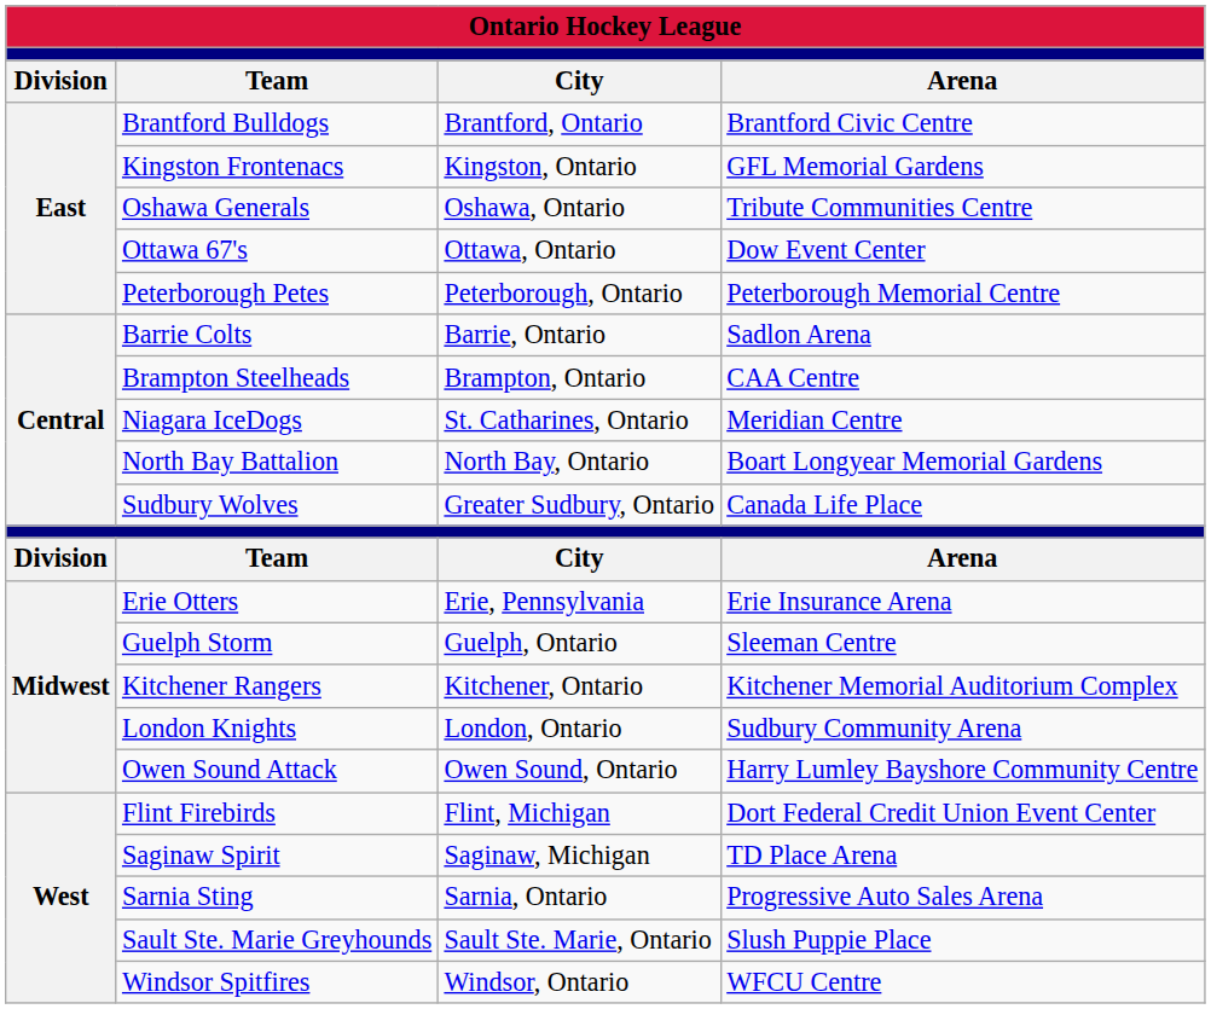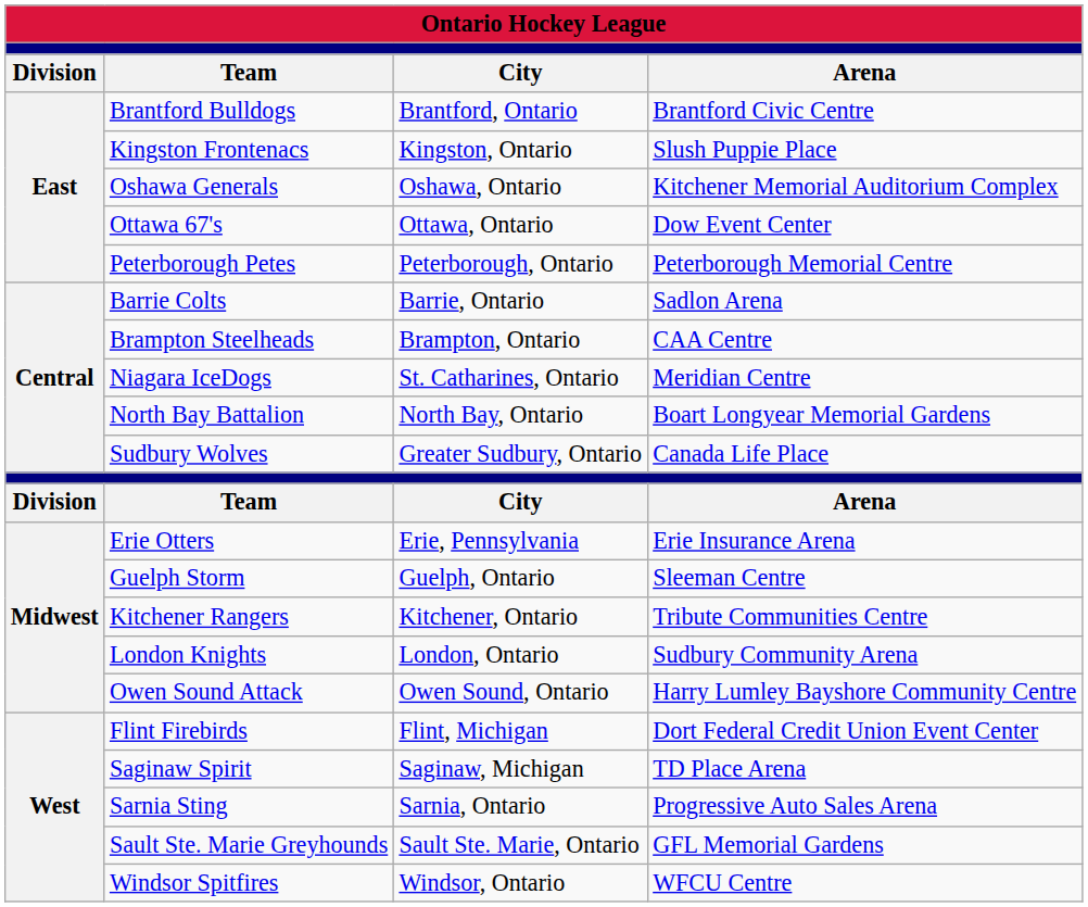Kingston Frontenacs | column 4: GFL Memorial Gardens -> Slush Puppie Place
Oshawa Generals | column 4: Tribute Communities Centre -> Kitchener Memorial Auditorium Complex
Kitchener Rangers | column 4: Kitchener Memorial Auditorium Complex -> Tribute Communities Centre
Sault Ste. Marie Greyhounds | column 4: Slush Puppie Place -> GFL Memorial Gardens
